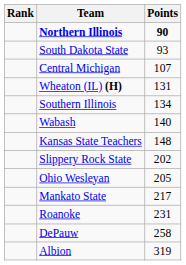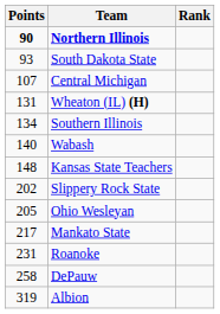columns swapped: Rank <-> Points
